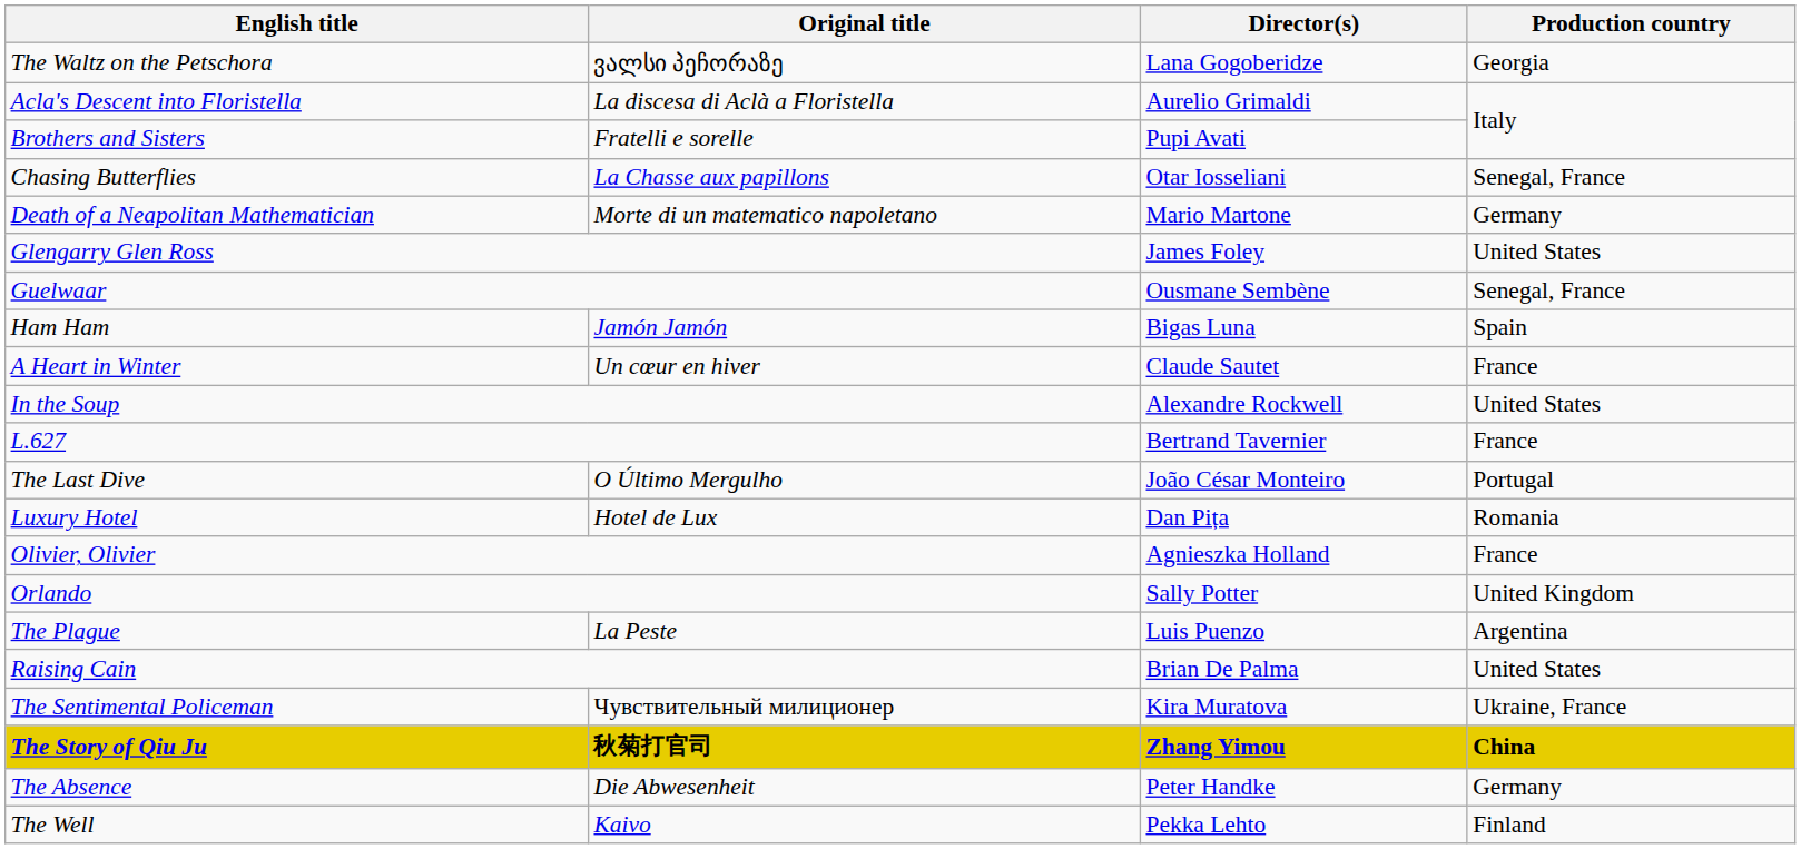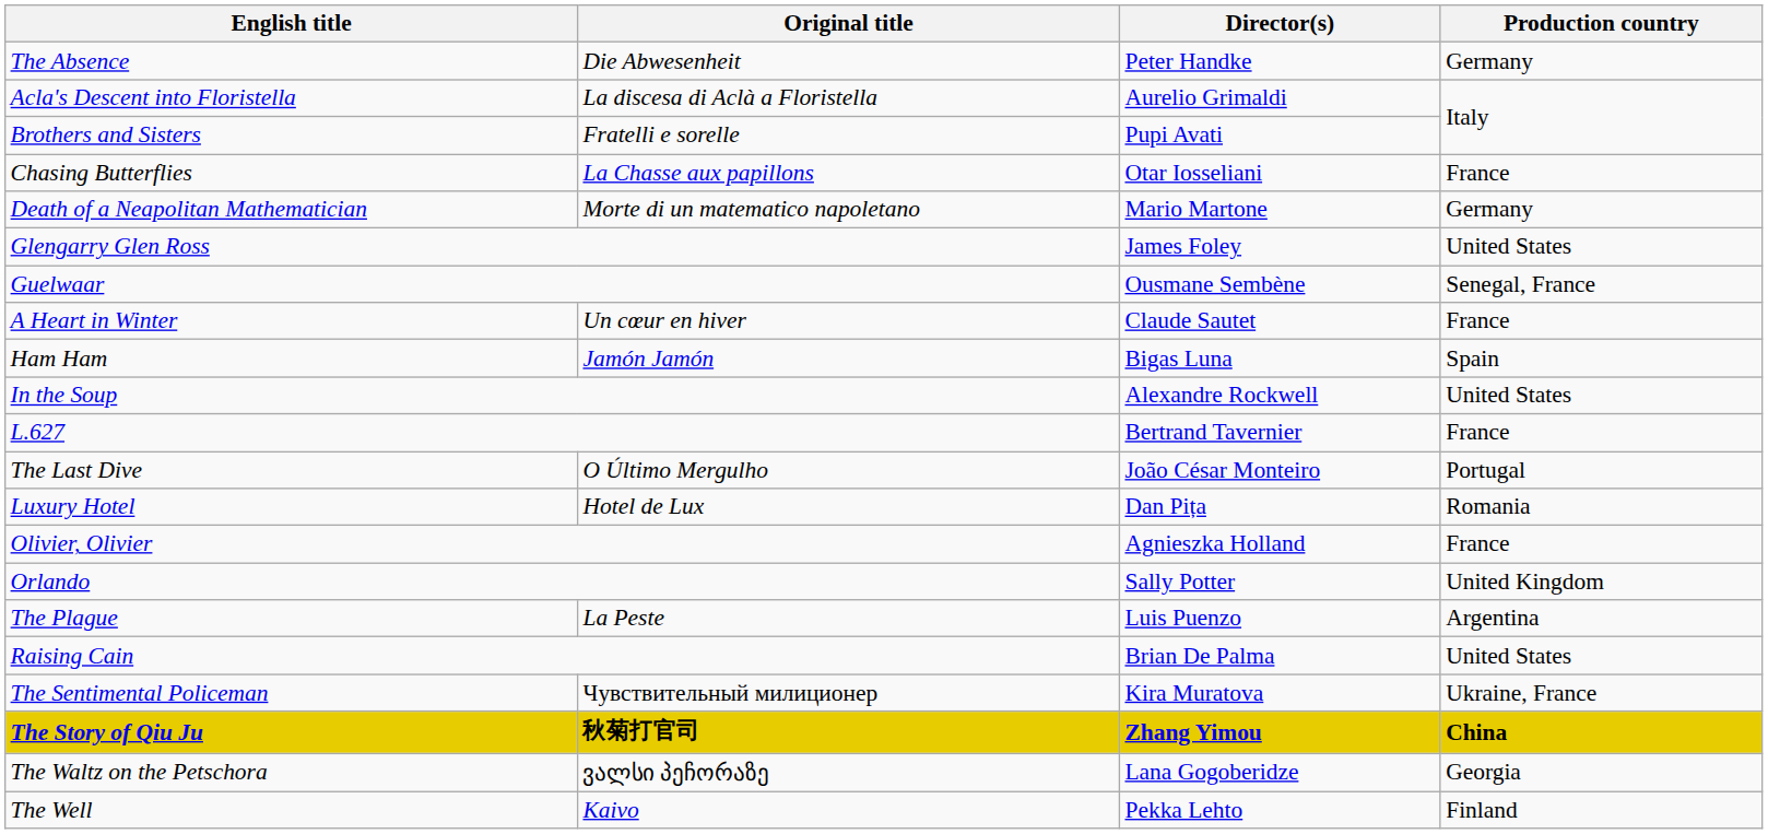rows swapped: The Absence <-> The Waltz on the Petschora
Chasing Butterflies | Production country: Senegal, France -> France
rows swapped: Ham Ham <-> A Heart in Winter
